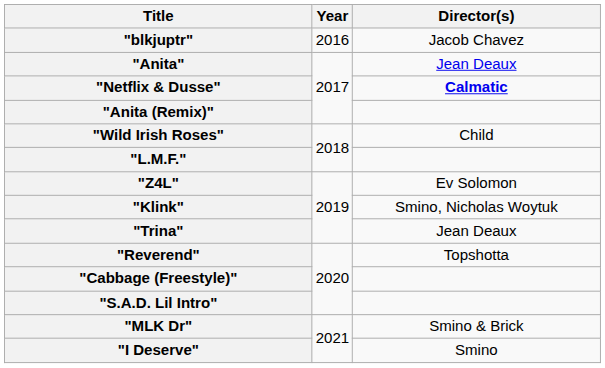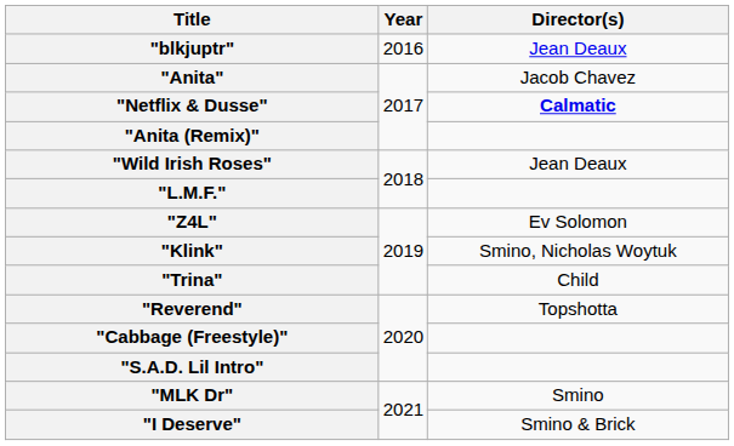"blkjuptr" | Director(s): Jacob Chavez -> Jean Deaux
"Anita" | Director(s): Jean Deaux -> Jacob Chavez
"Wild Irish Roses" | Director(s): Child -> Jean Deaux
"Trina" | Director(s): Jean Deaux -> Child
"MLK Dr" | Director(s): Smino & Brick -> Smino
"I Deserve" | Director(s): Smino -> Smino & Brick
